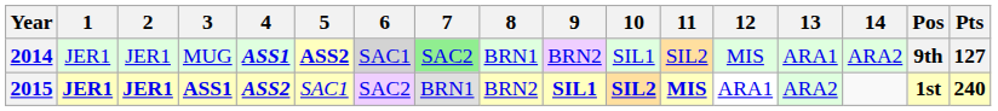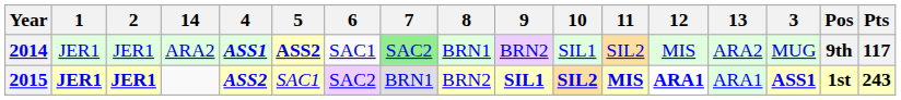columns swapped: 3 <-> 14
2014 | 6: lightgrey background -> no background
2014 | 13: ARA1 -> ARA2
2014 | Pts: 127 -> 117
2015 | 12: normal -> bold
2015 | 13: ARA2 -> ARA1
2015 | Pts: 240 -> 243
